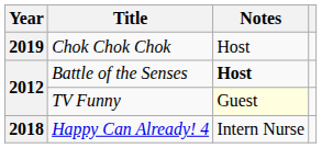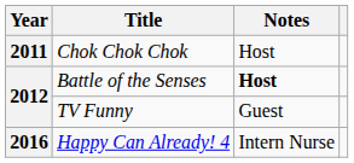Chok Chok Chok | Year: 2019 -> 2011
TV Funny | Notes: lightyellow background -> no background
Happy Can Already! 4 | Year: 2018 -> 2016
